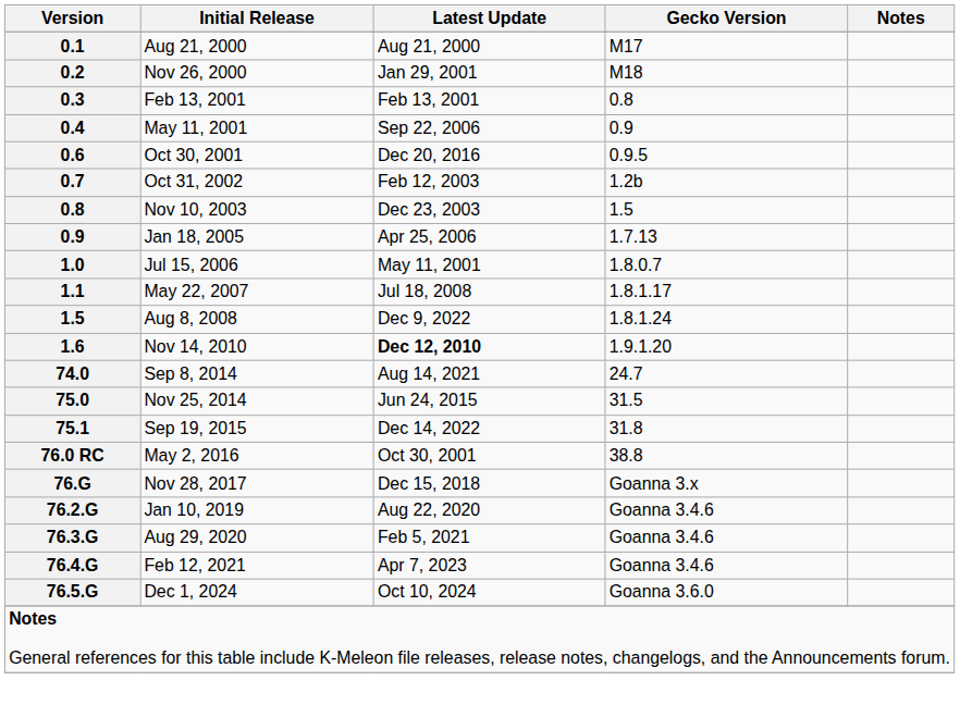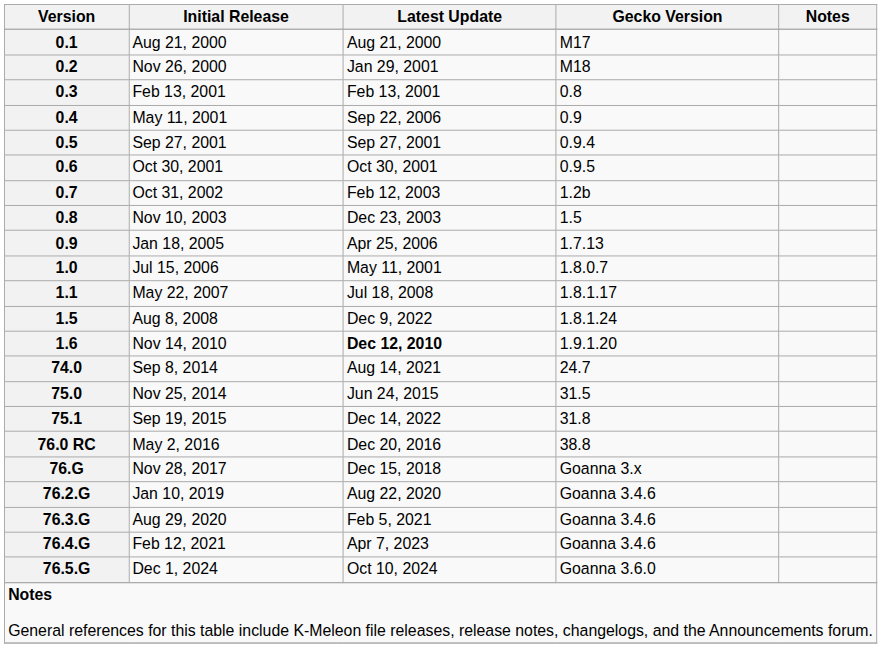+ row: 0.5 | Sep 27, 2001 | Sep 27, 2001 | 0.9.4
0.6 | Latest Update: Dec 20, 2016 -> Oct 30, 2001
76.0 RC | Latest Update: Oct 30, 2001 -> Dec 20, 2016
